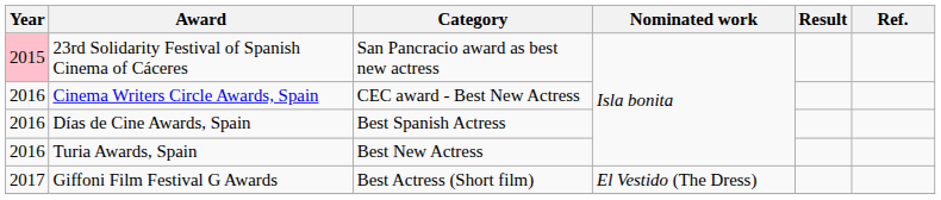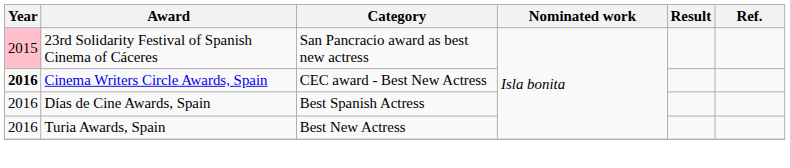Cinema Writers Circle Awards, Spain | Year: normal -> bold
- row: 2017 | Giffoni Film Festival G Awards | Best Actress (Short film) | El Vestido (The Dress)
